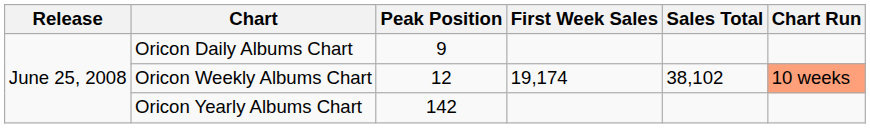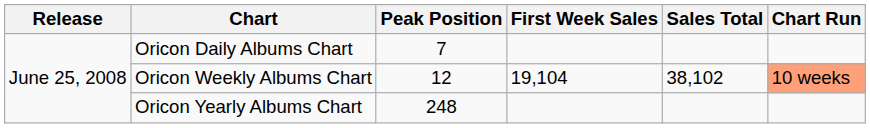Oricon Daily Albums Chart | Peak Position: 9 -> 7
Oricon Weekly Albums Chart | First Week Sales: 19,174 -> 19,104
Oricon Yearly Albums Chart | Peak Position: 142 -> 248
